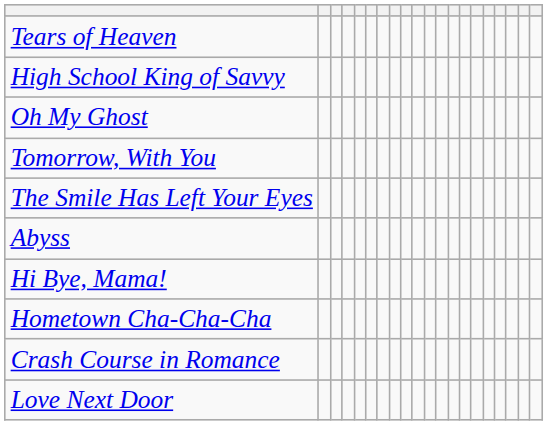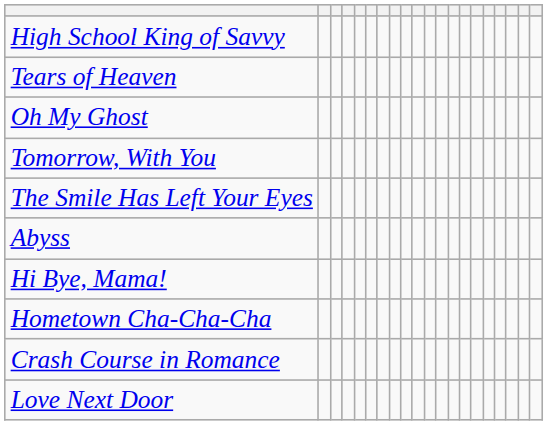rows swapped: High School King of Savvy <-> Tears of Heaven
